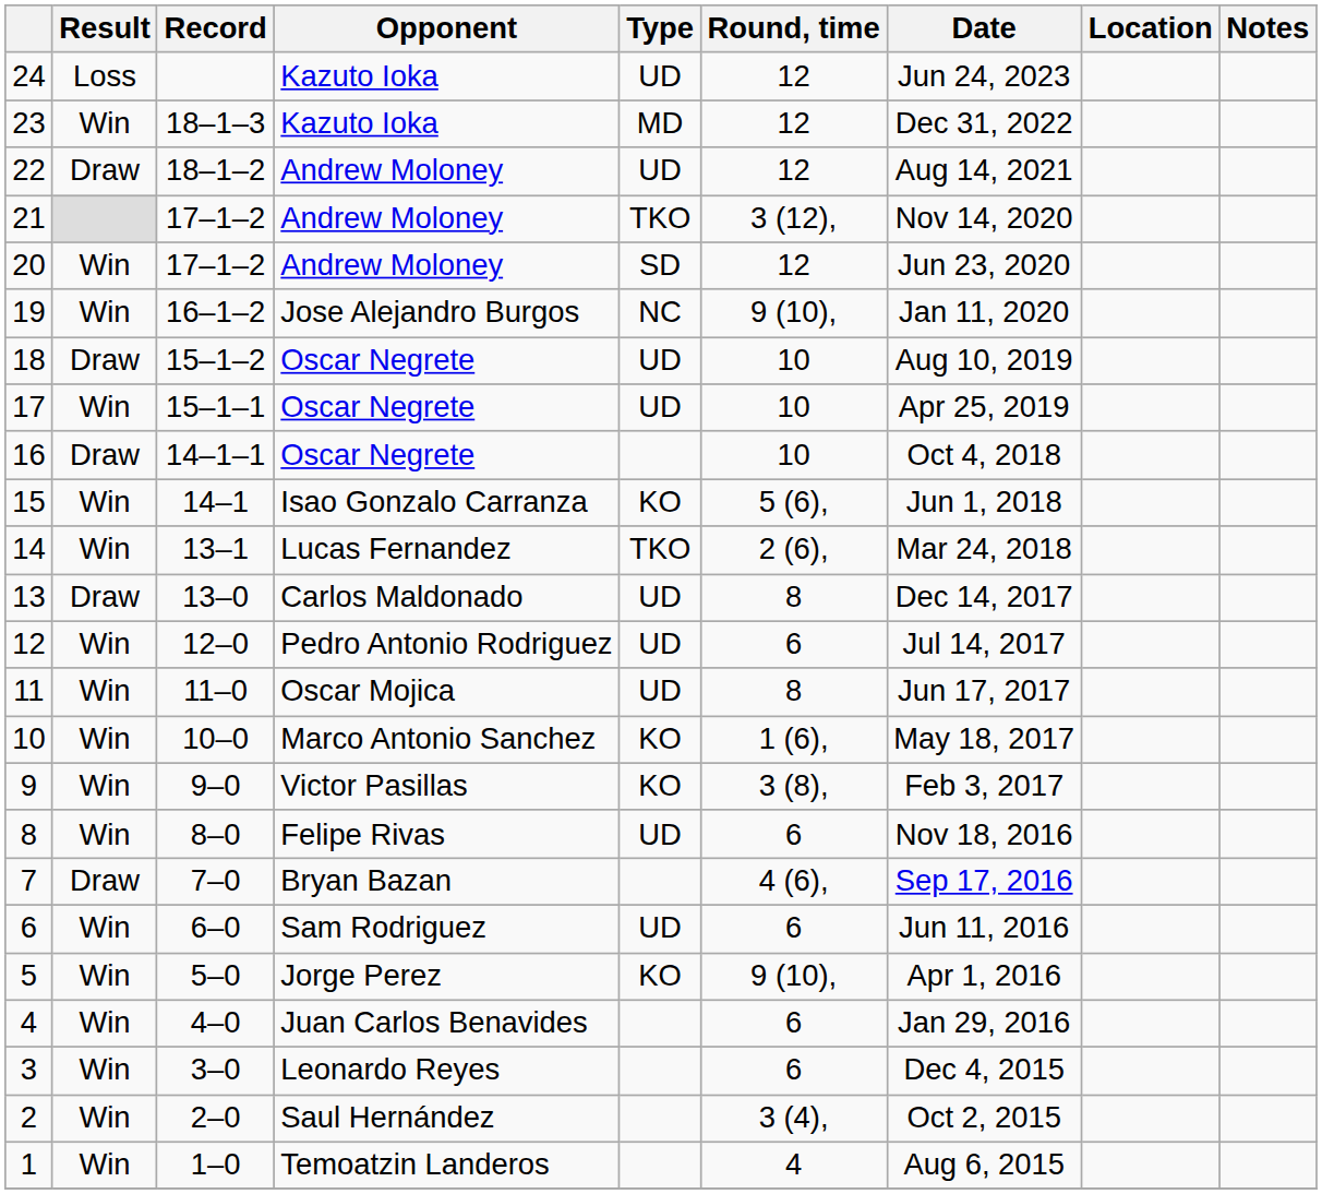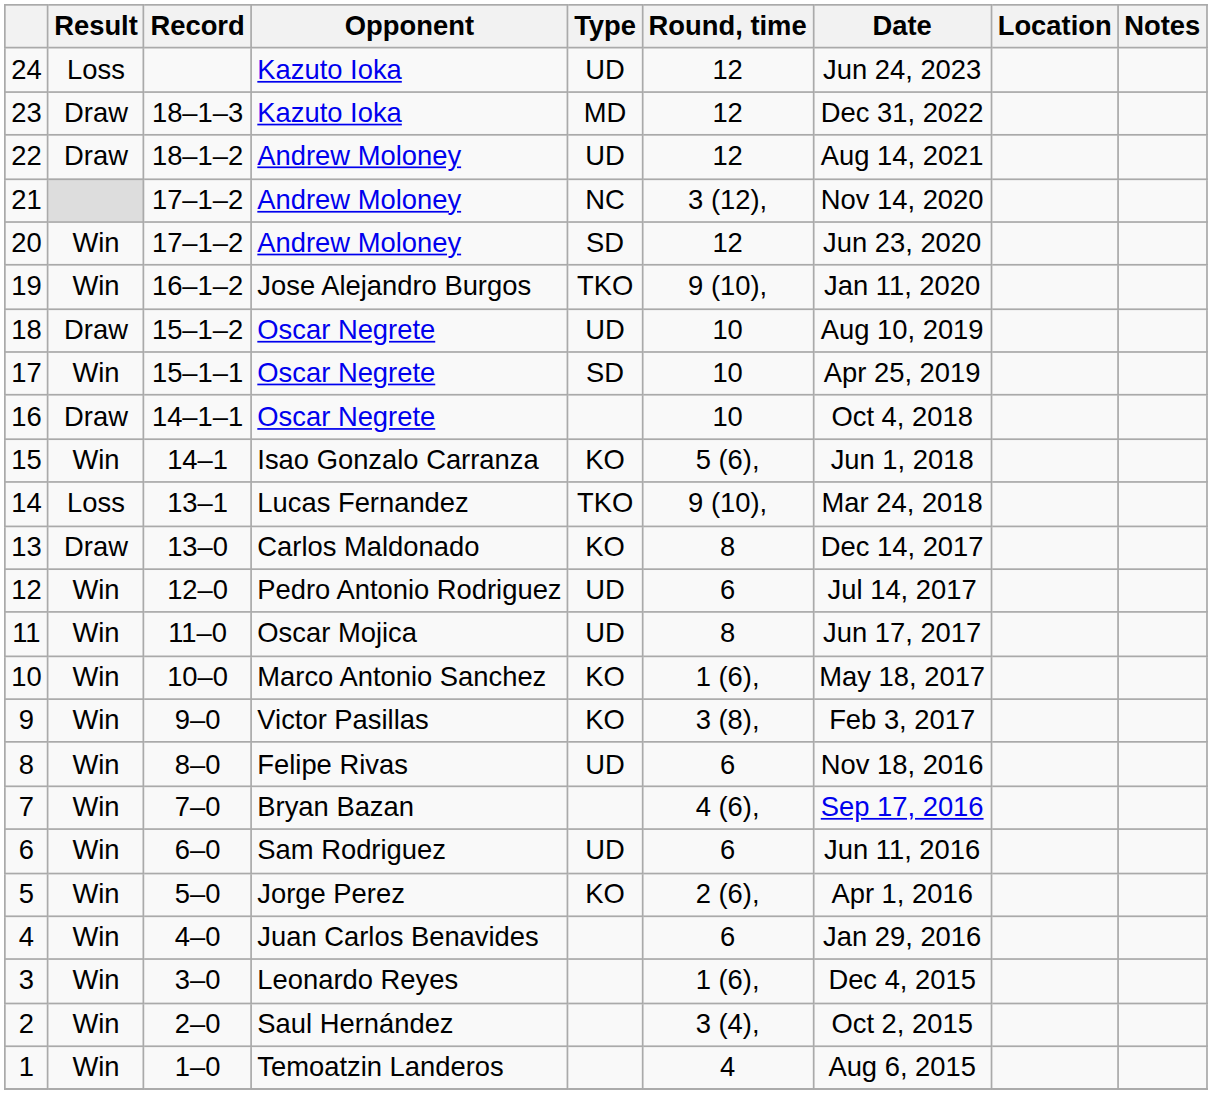23 | Result: Win -> Draw
21 | Type: TKO -> NC
19 | Type: NC -> TKO
17 | Type: UD -> SD
14 | Result: Win -> Loss
14 | Round, time: 2 (6), -> 9 (10),
13 | Type: UD -> KO
7 | Result: Draw -> Win
5 | Round, time: 9 (10), -> 2 (6),
3 | Round, time: 6 -> 1 (6),
